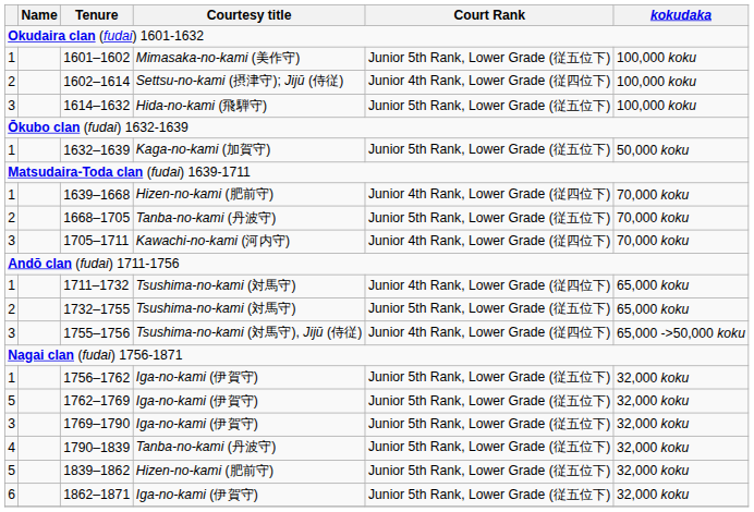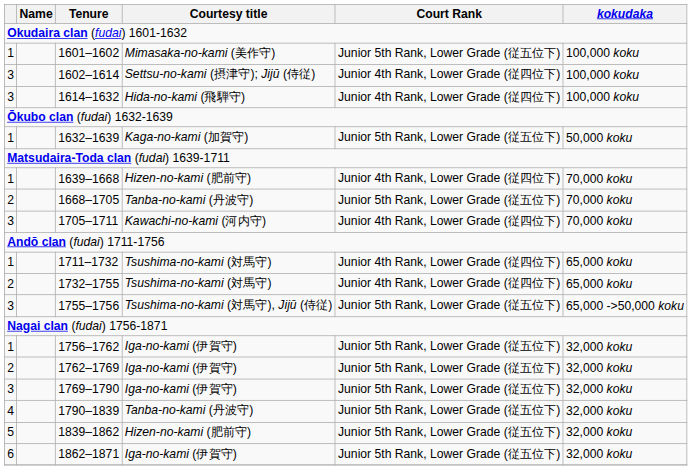1602–1614 | column 1: 2 -> 3
1614–1632 | Court Rank: Junior 5th Rank, Lower Grade (従五位下) -> Junior 4th Rank, Lower Grade (従四位下)
1732–1755 | Court Rank: Junior 5th Rank, Lower Grade (従五位下) -> Junior 4th Rank, Lower Grade (従四位下)
1755–1756 | Court Rank: Junior 4th Rank, Lower Grade (従四位下) -> Junior 5th Rank, Lower Grade (従五位下)
1762–1769 | column 1: 5 -> 2
